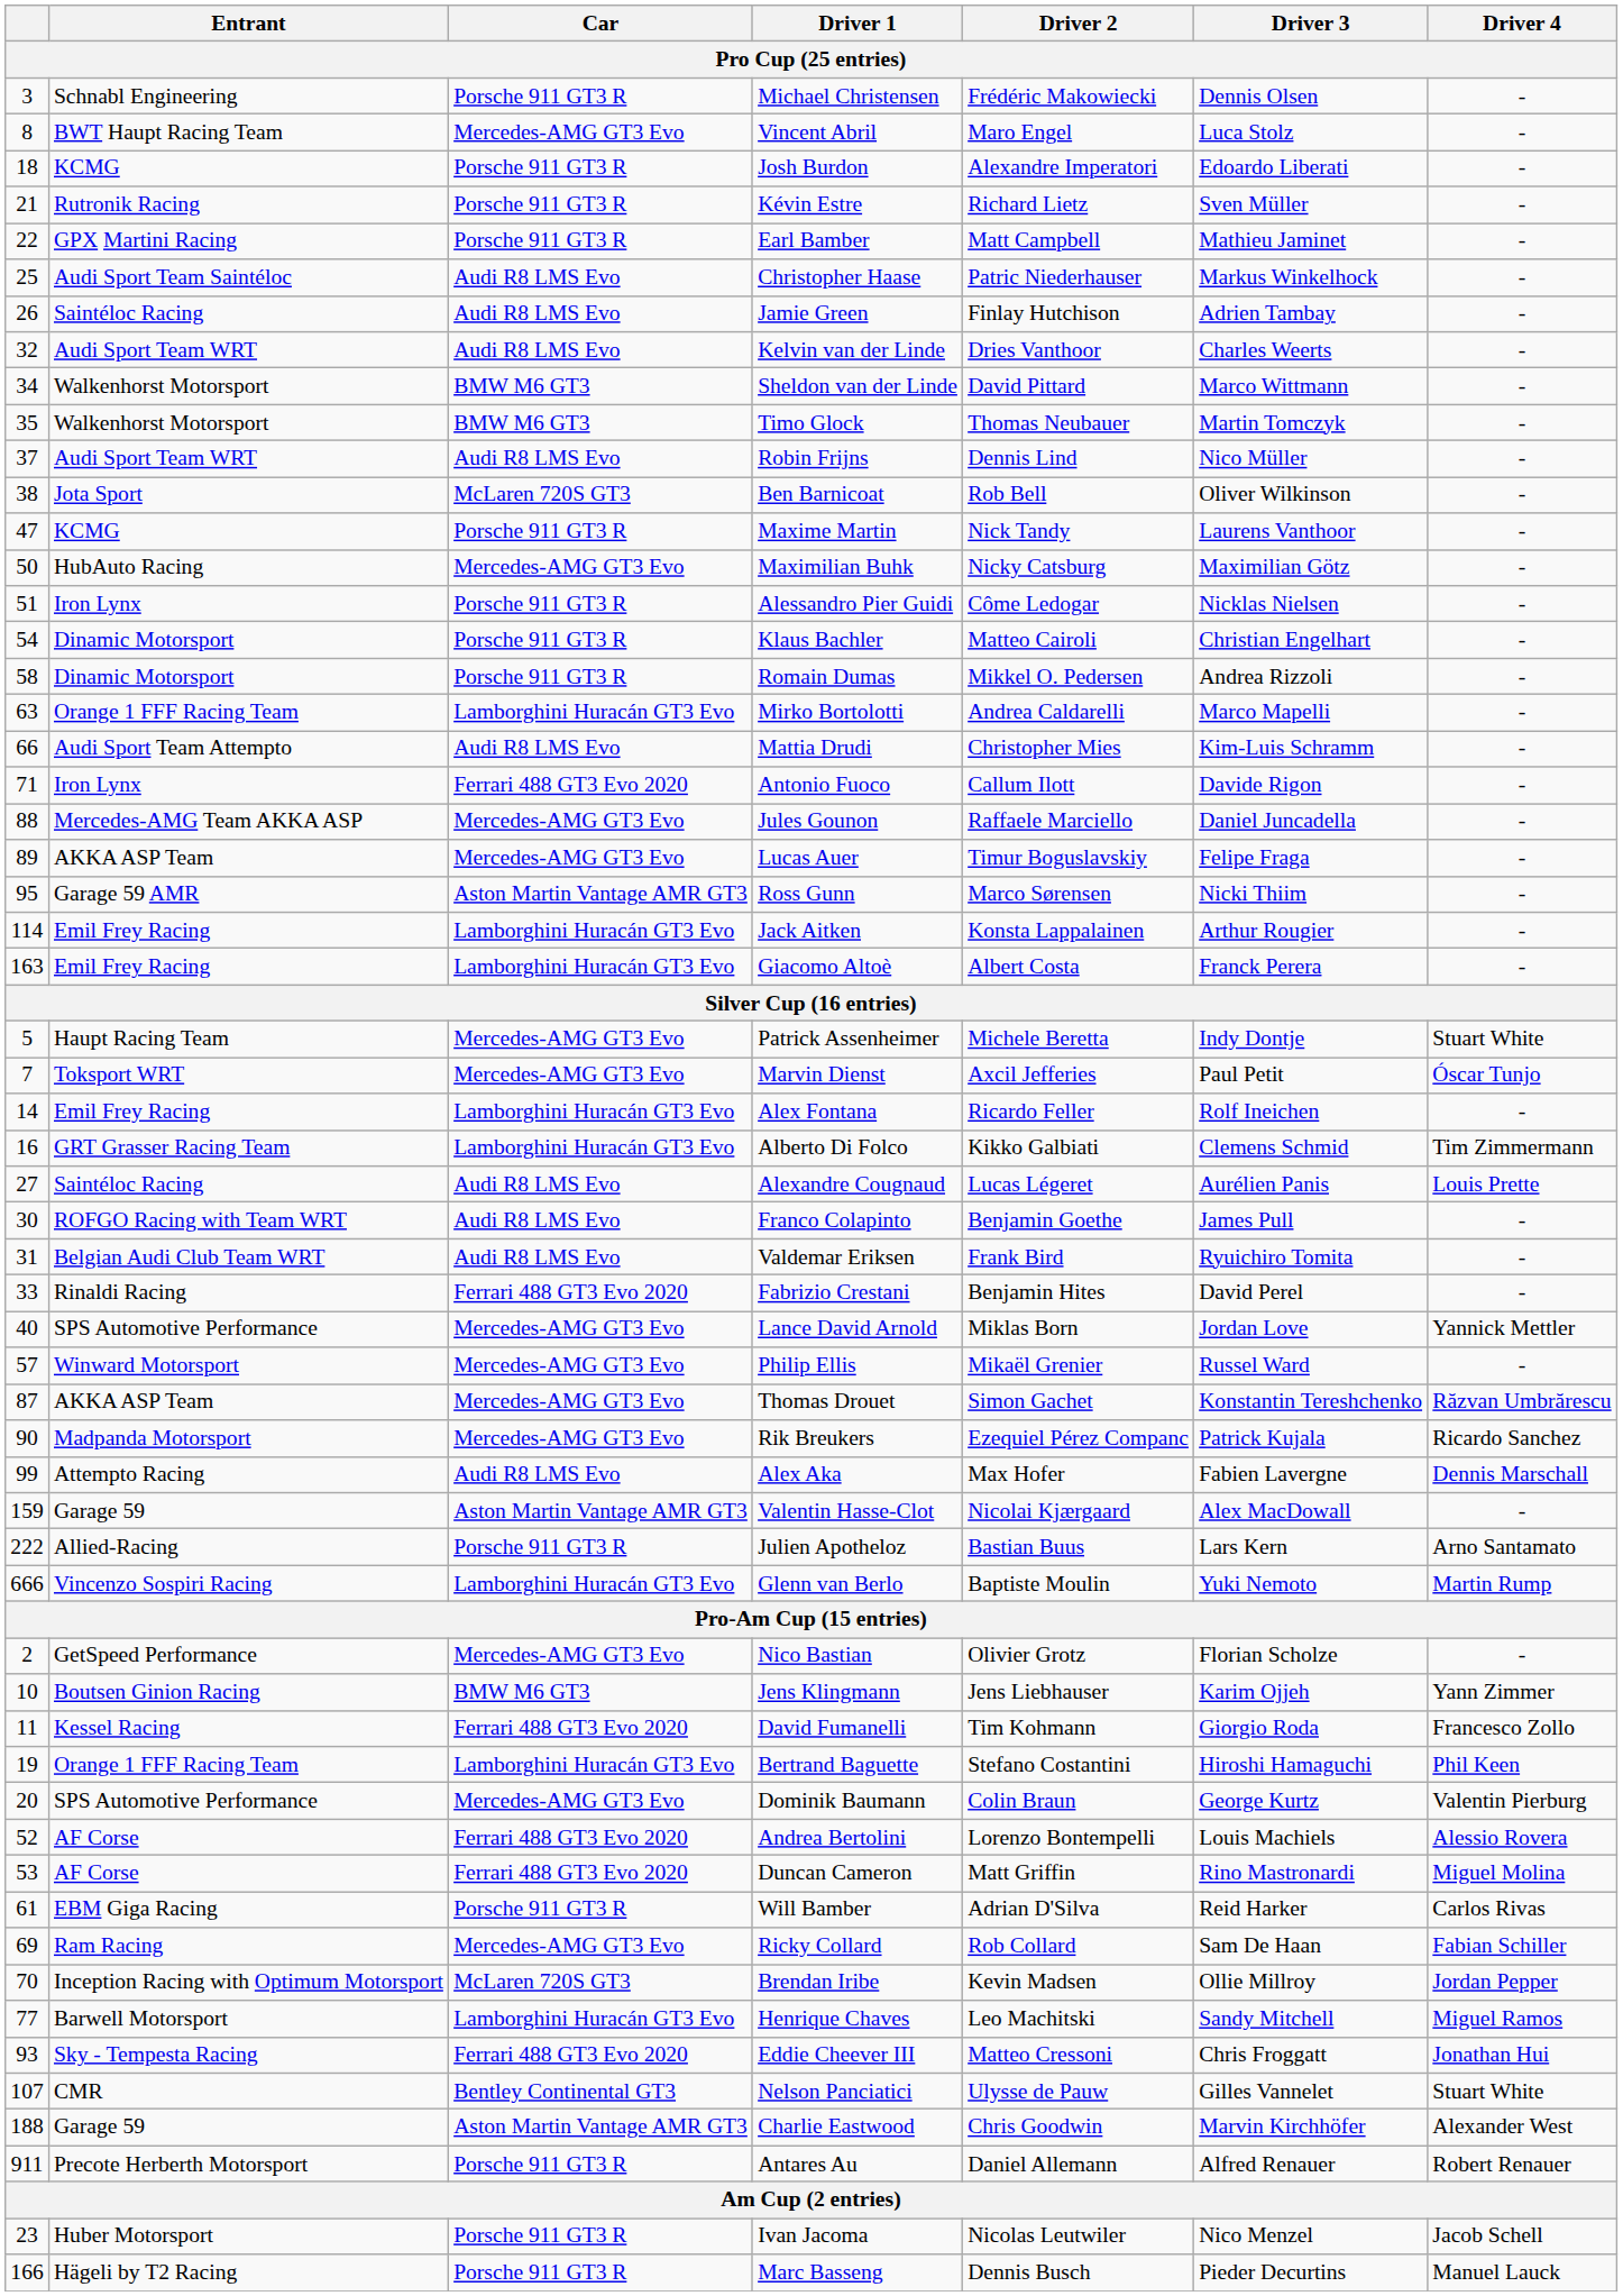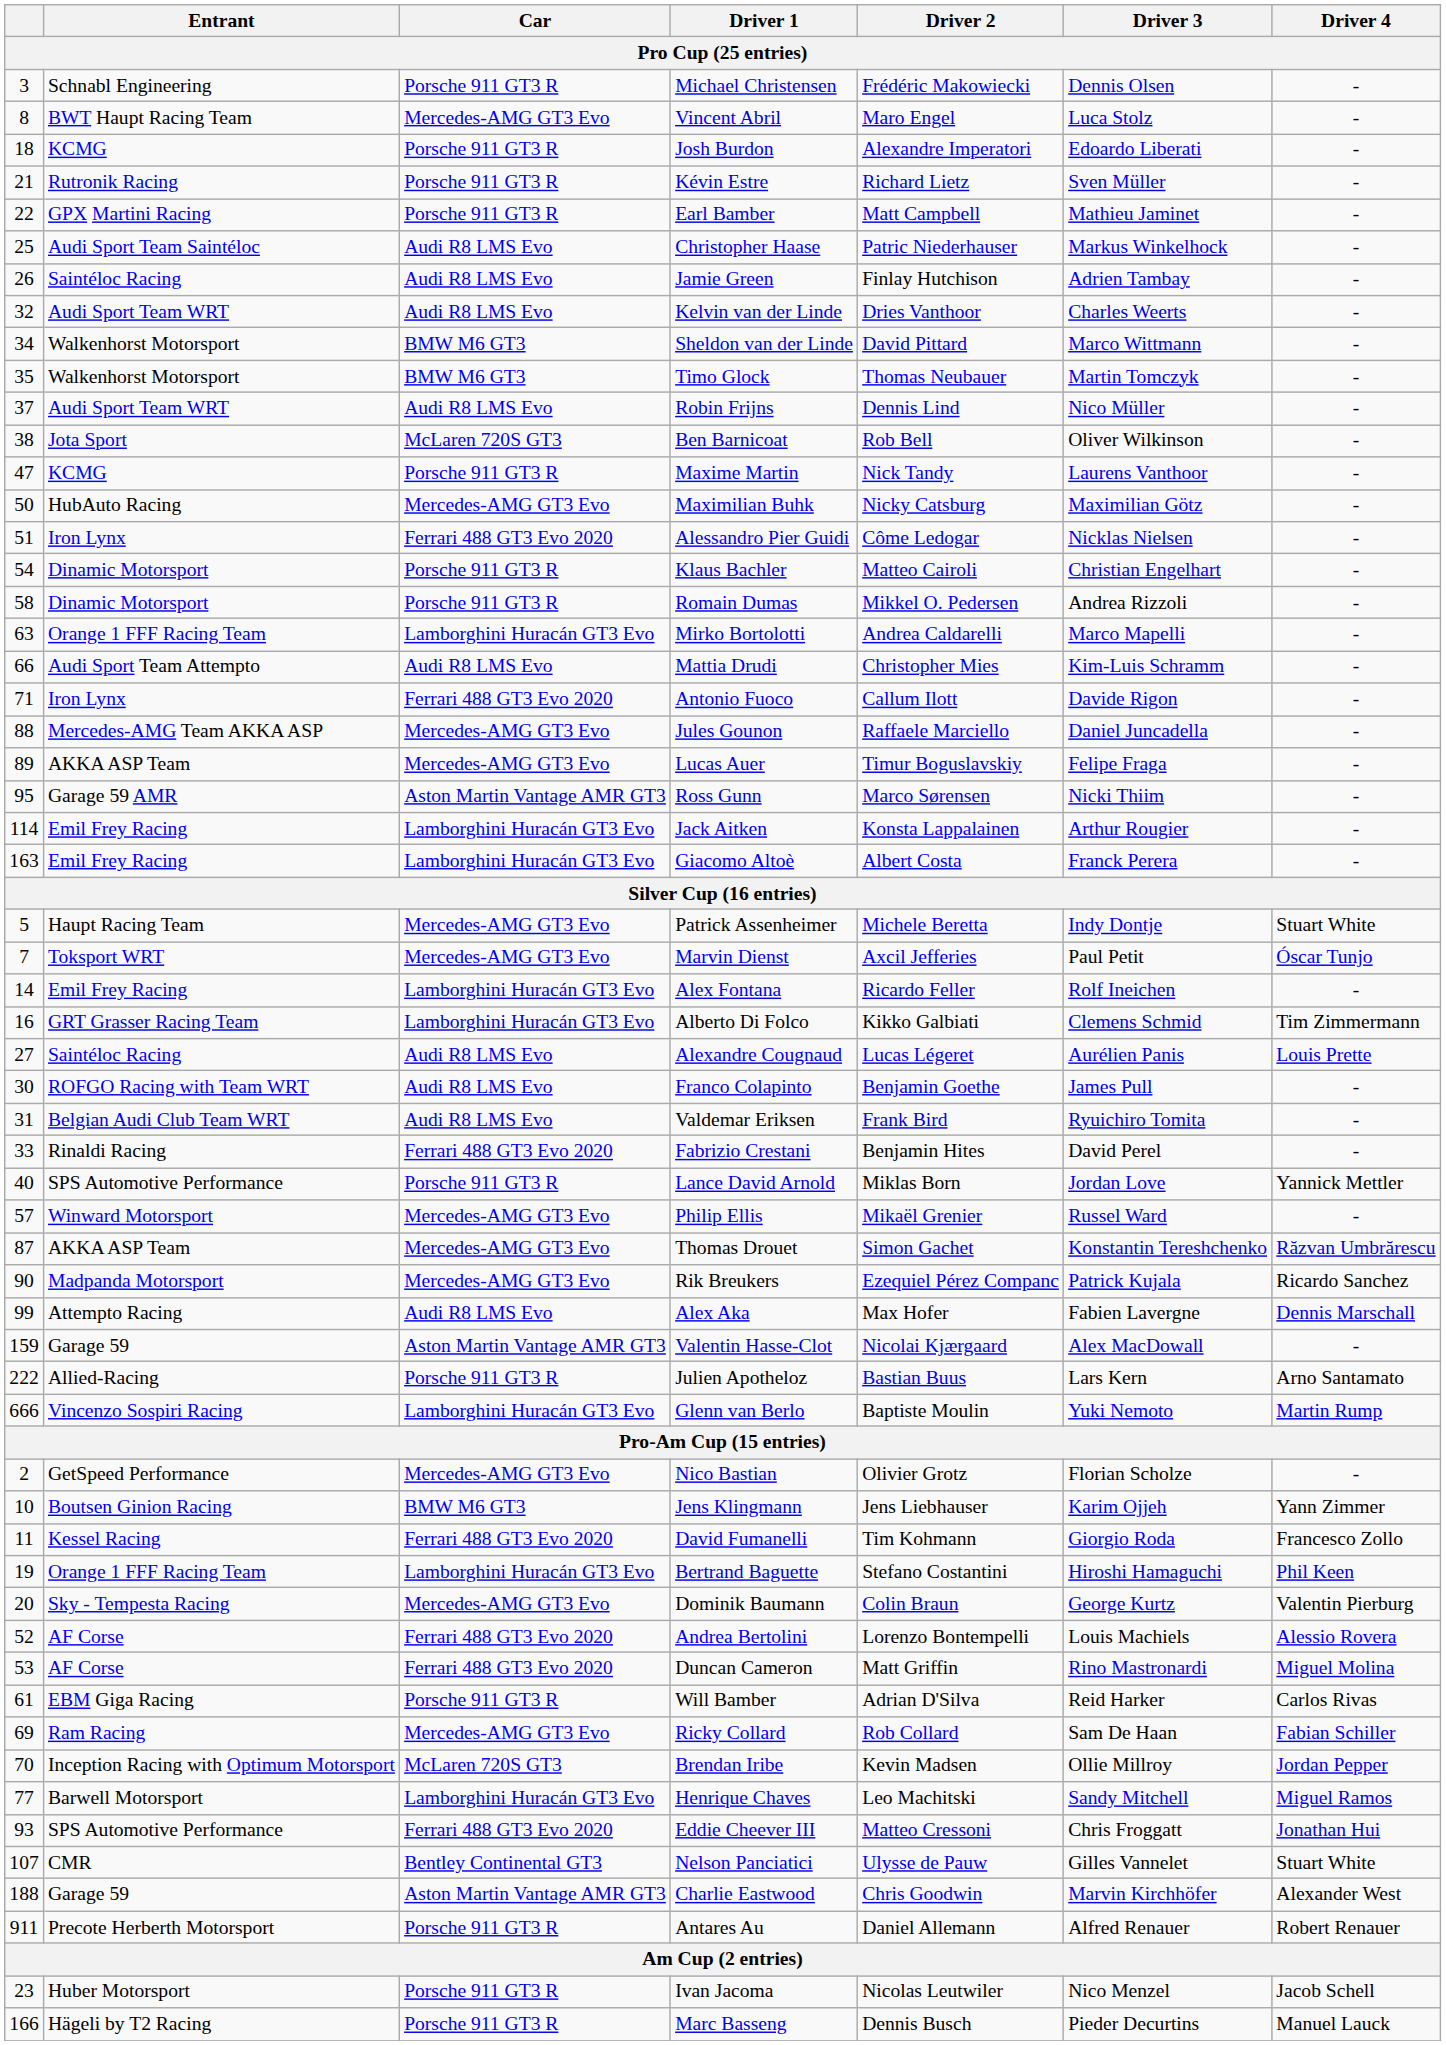Alessandro Pier Guidi | Car: Porsche 911 GT3 R -> Ferrari 488 GT3 Evo 2020
Lance David Arnold | Car: Mercedes-AMG GT3 Evo -> Porsche 911 GT3 R
Dominik Baumann | Entrant: SPS Automotive Performance -> Sky - Tempesta Racing
Eddie Cheever III | Entrant: Sky - Tempesta Racing -> SPS Automotive Performance
